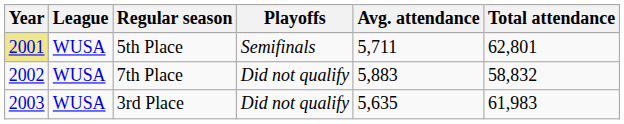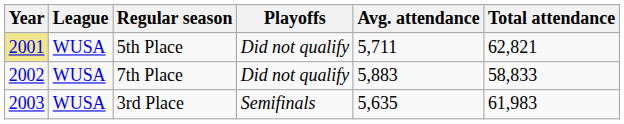5th Place | Playoffs: Semifinals -> Did not qualify
5th Place | Total attendance: 62,801 -> 62,821
7th Place | Total attendance: 58,832 -> 58,833
3rd Place | Playoffs: Did not qualify -> Semifinals
